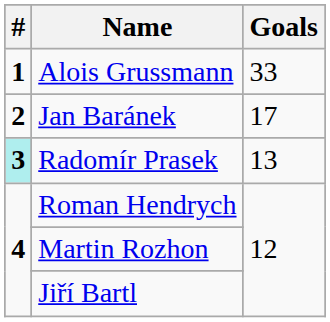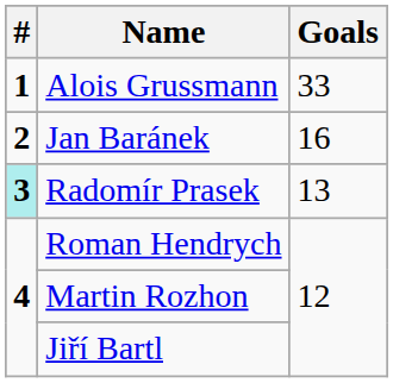Jan Baránek | Goals: 17 -> 16
